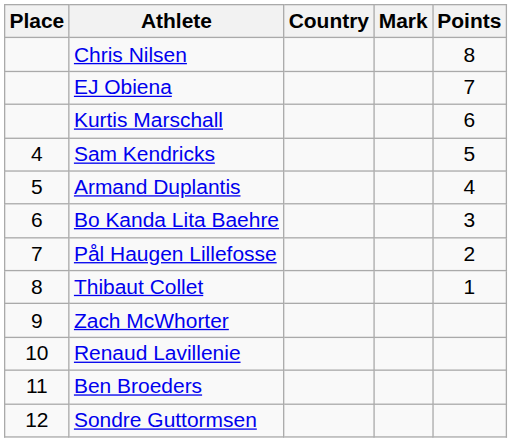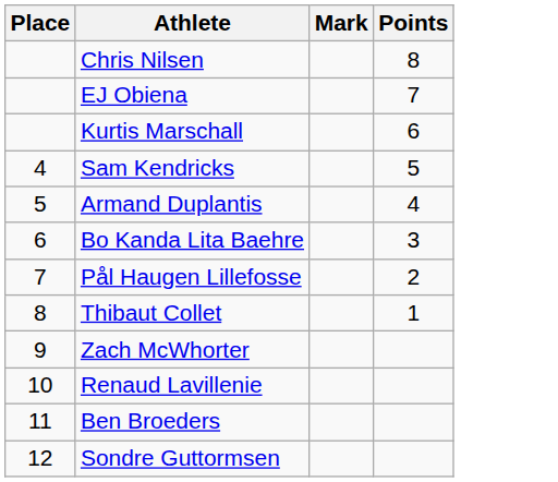- column: Country
